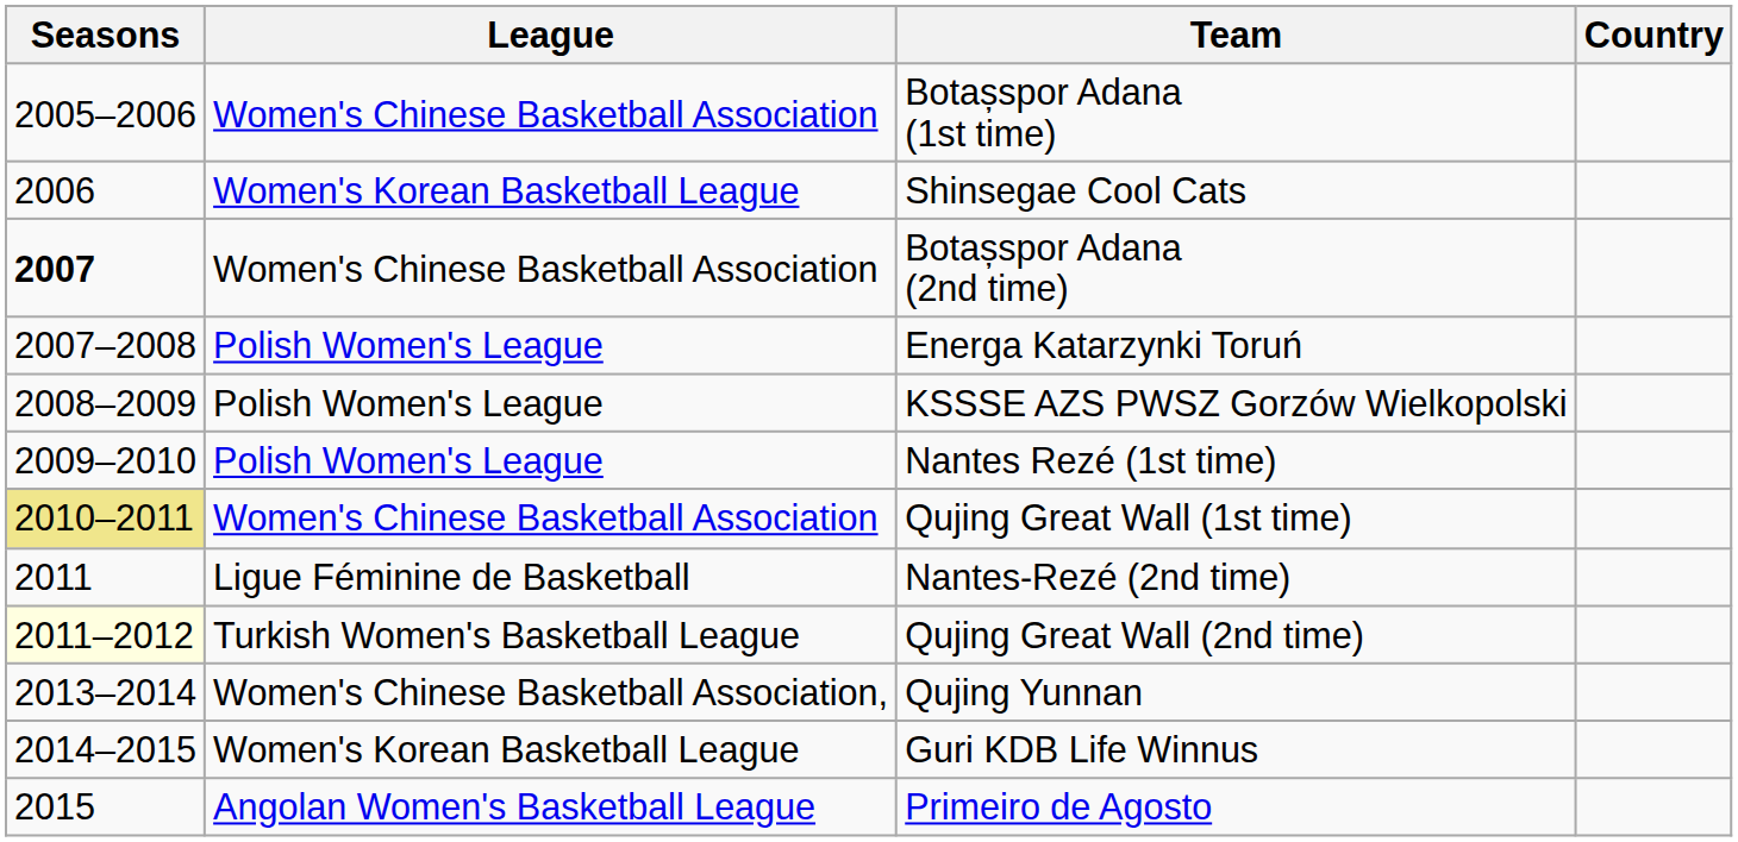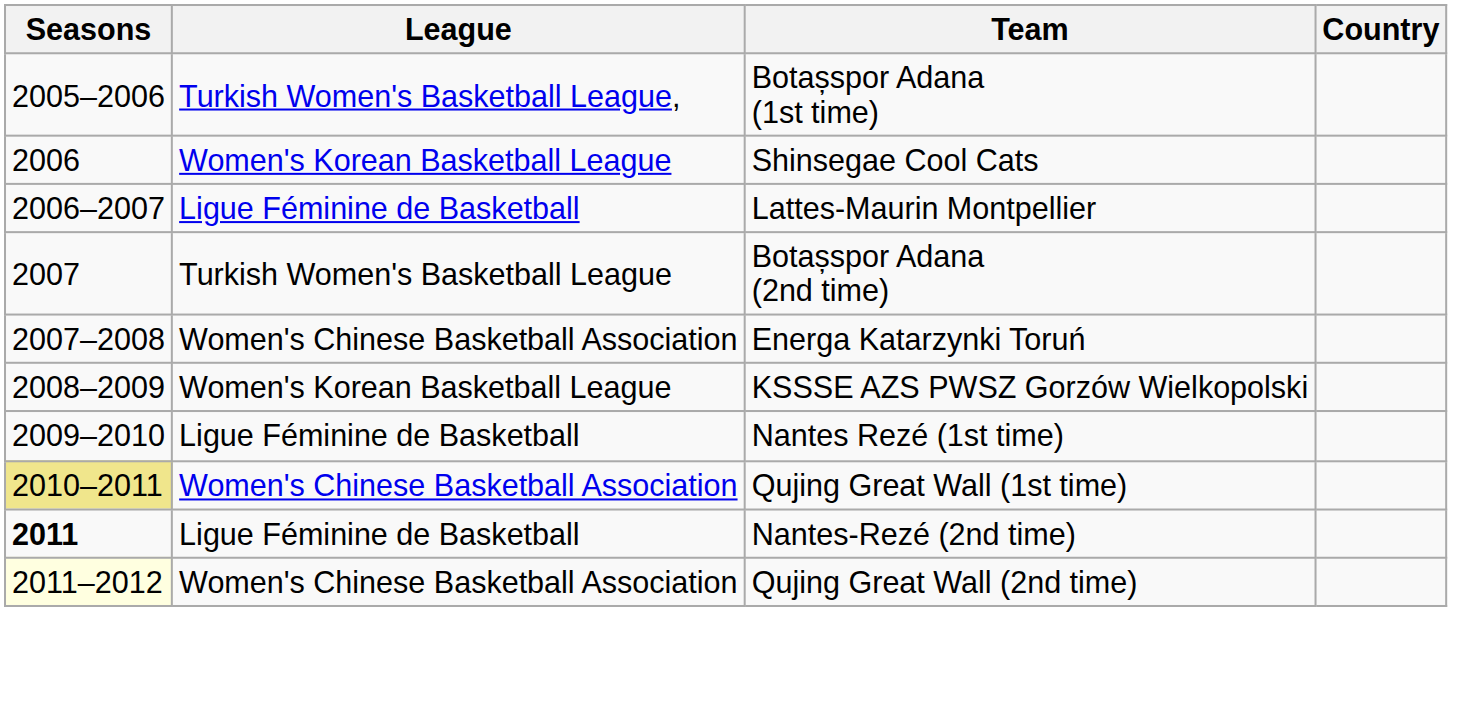Botașspor Adana (1st time) | League: Women's Chinese Basketball Association -> Turkish Women's Basketball League,
+ row: 2006–2007 | Ligue Féminine de Basketball | Lattes-Maurin Montpellier
Botașspor Adana (2nd time) | Seasons: bold -> normal
Botașspor Adana (2nd time) | League: Women's Chinese Basketball Association -> Turkish Women's Basketball League
Energa Katarzynki Toruń | League: Polish Women's League -> Women's Chinese Basketball Association
KSSSE AZS PWSZ Gorzów Wielkopolski | League: Polish Women's League -> Women's Korean Basketball League
Nantes Rezé (1st time) | League: Polish Women's League -> Ligue Féminine de Basketball
Nantes-Rezé (2nd time) | Seasons: normal -> bold
Qujing Great Wall (2nd time) | League: Turkish Women's Basketball League -> Women's Chinese Basketball Association
- row: 2013–2014 | Women's Chinese Basketball Association, | Qujing Yunnan
- row: 2014–2015 | Women's Korean Basketball League | Guri KDB Life Winnus
- row: 2015 | Angolan Women's Basketball League | Primeiro de Agosto
